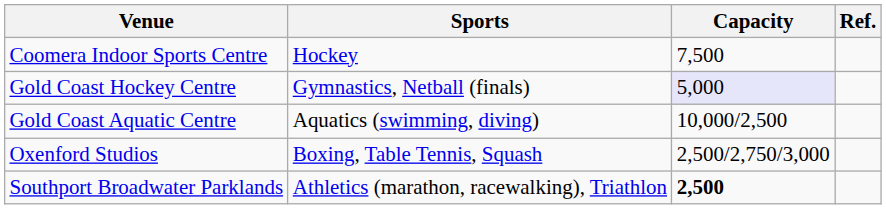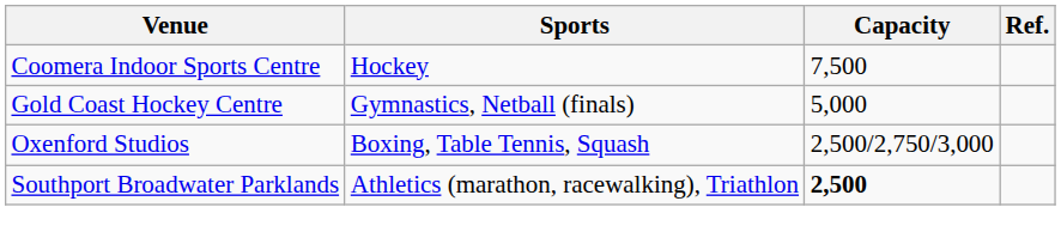Gold Coast Hockey Centre | Capacity: lavender background -> no background
- row: Gold Coast Aquatic Centre | Aquatics (swimming, diving) | 10,000/2,500
